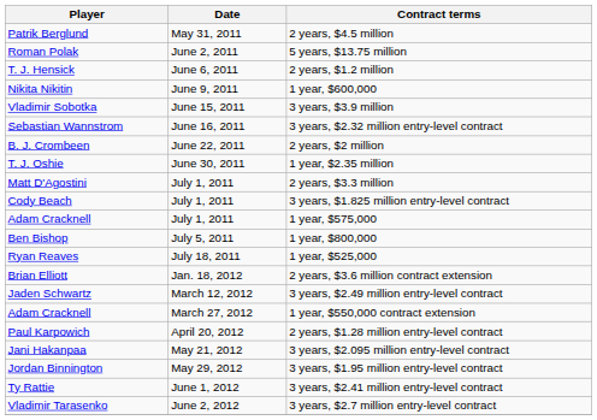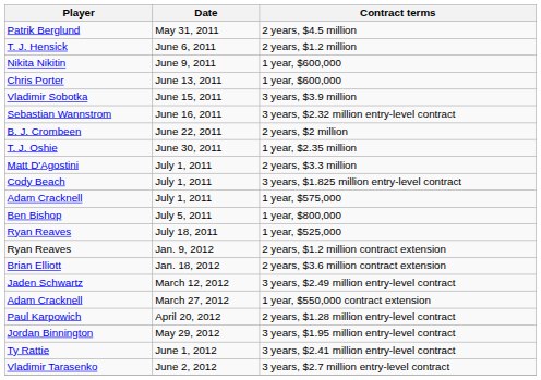- row: Roman Polak | June 2, 2011 | 5 years, $13.75 million
+ row: Chris Porter | June 13, 2011 | 1 year, $600,000
+ row: Ryan Reaves | Jan. 9, 2012 | 2 years, $1.2 million contract extension
- row: Jani Hakanpaa | May 21, 2012 | 3 years, $2.095 million entry-level contract
